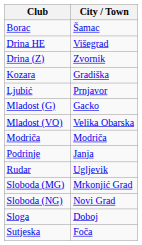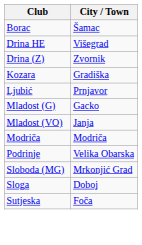Mladost (VO) | City / Town: Velika Obarska -> Janja
Podrinje | City / Town: Janja -> Velika Obarska
- row: Rudar | Ugljevik
- row: Sloboda (NG) | Novi Grad
